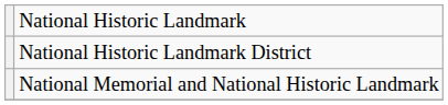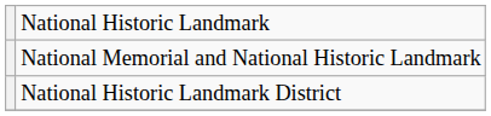rows swapped: National Historic Landmark District <-> National Memorial and National Historic Landmark
